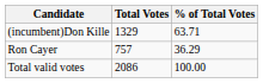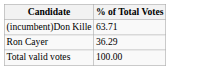- column: Total Votes | 1329 | 757 | 2086
